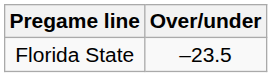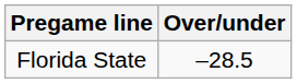Florida State | Over/under: –23.5 -> –28.5
